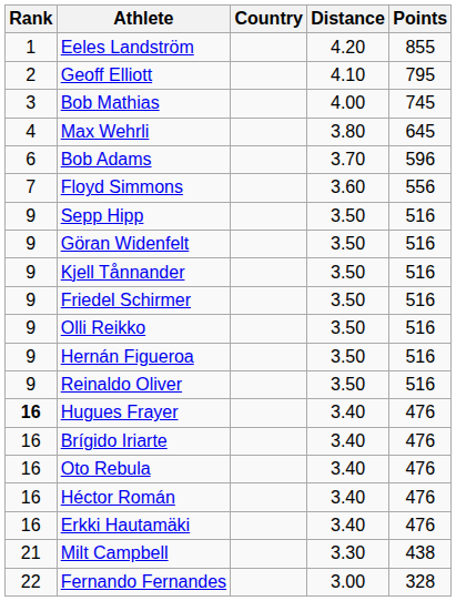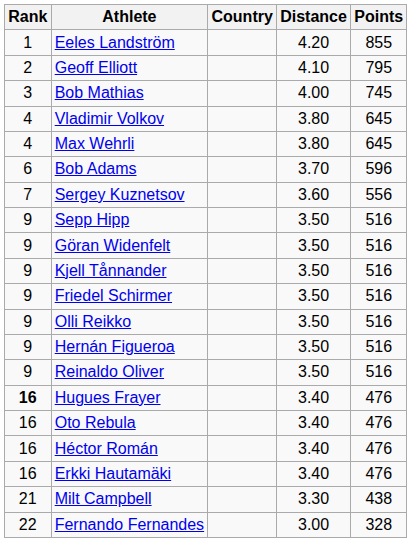+ row: 4 | Vladimir Volkov | 3.80 | 645
- row: 7 | Floyd Simmons | 3.60 | 556
+ row: 7 | Sergey Kuznetsov | 3.60 | 556
- row: 16 | Brígido Iriarte | 3.40 | 476
